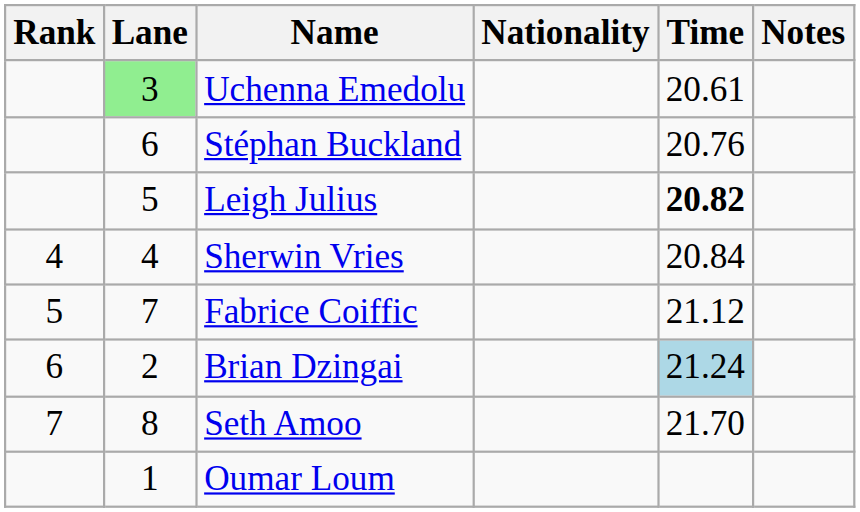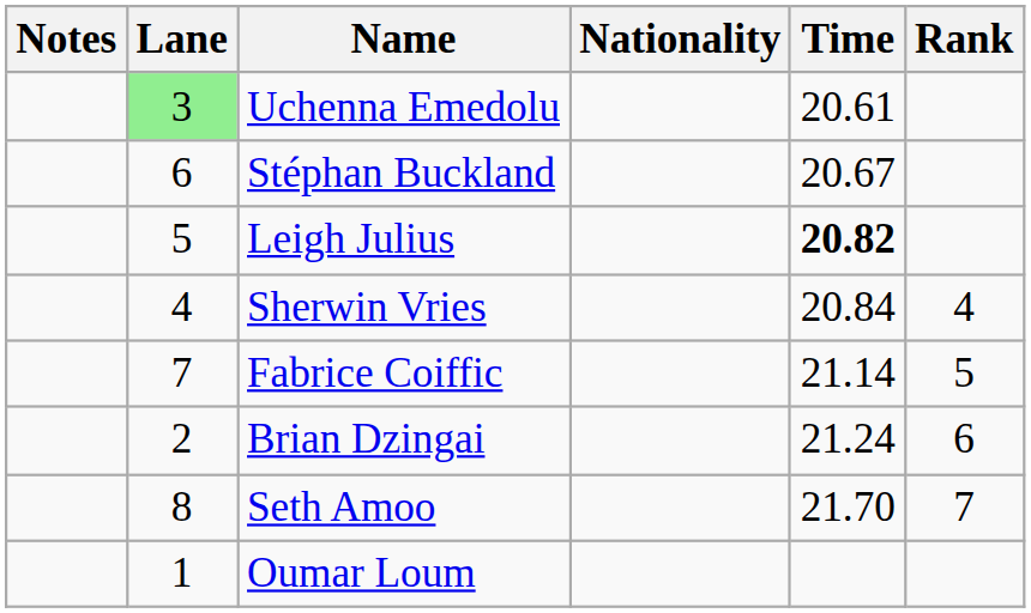columns swapped: Rank <-> Notes
Stéphan Buckland | Time: 20.76 -> 20.67
Fabrice Coiffic | Time: 21.12 -> 21.14
Brian Dzingai | Time: lightblue background -> no background
